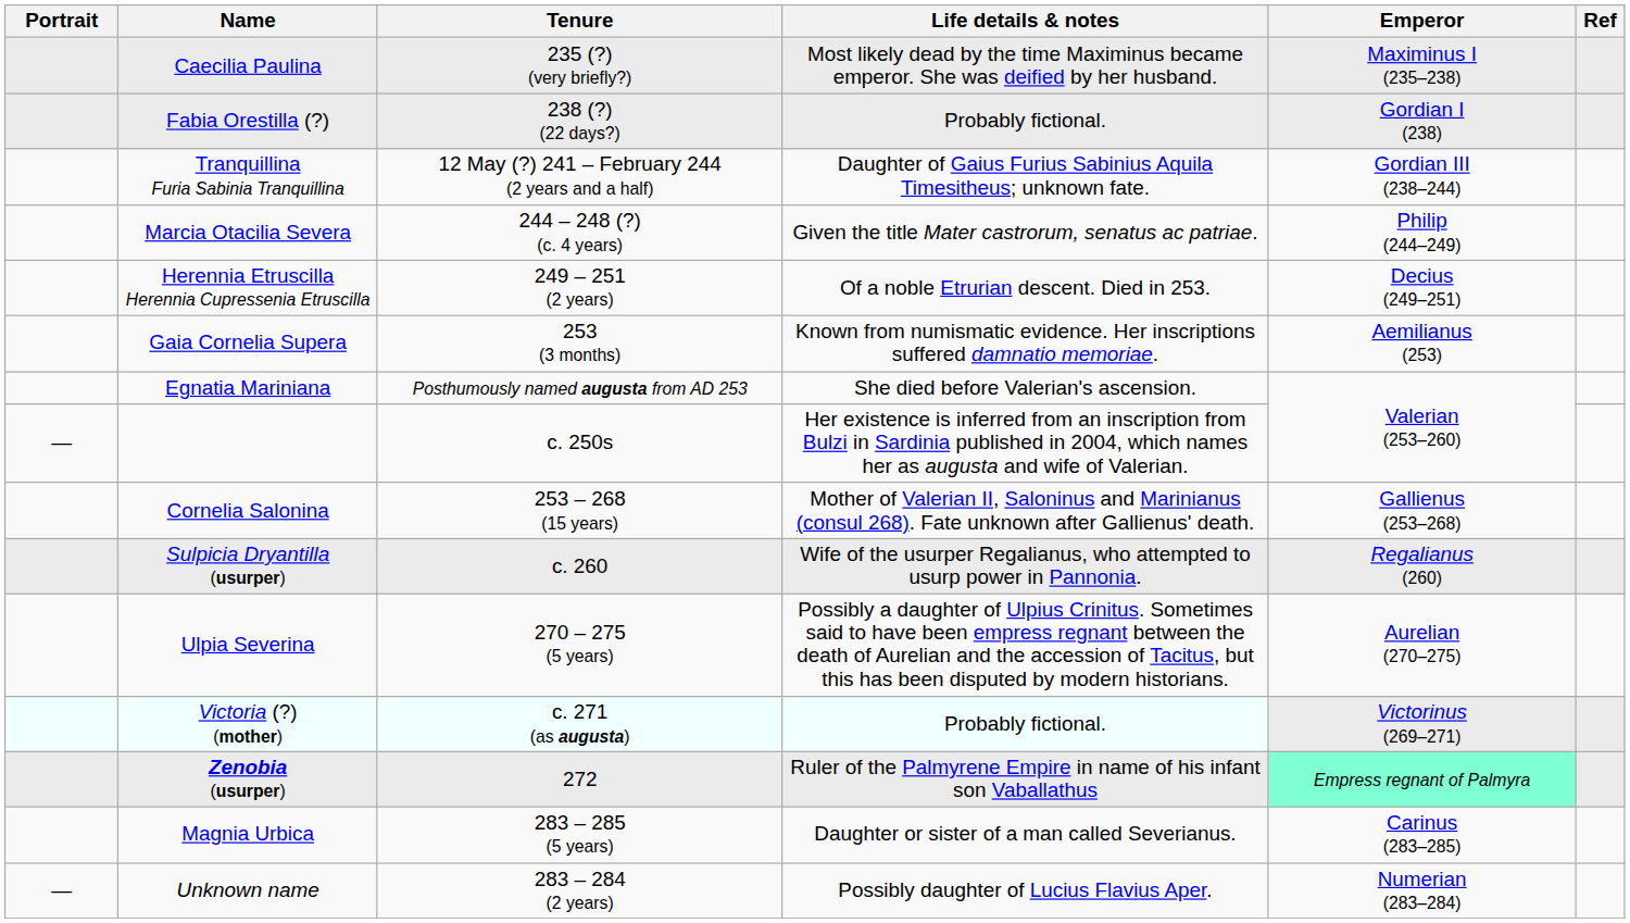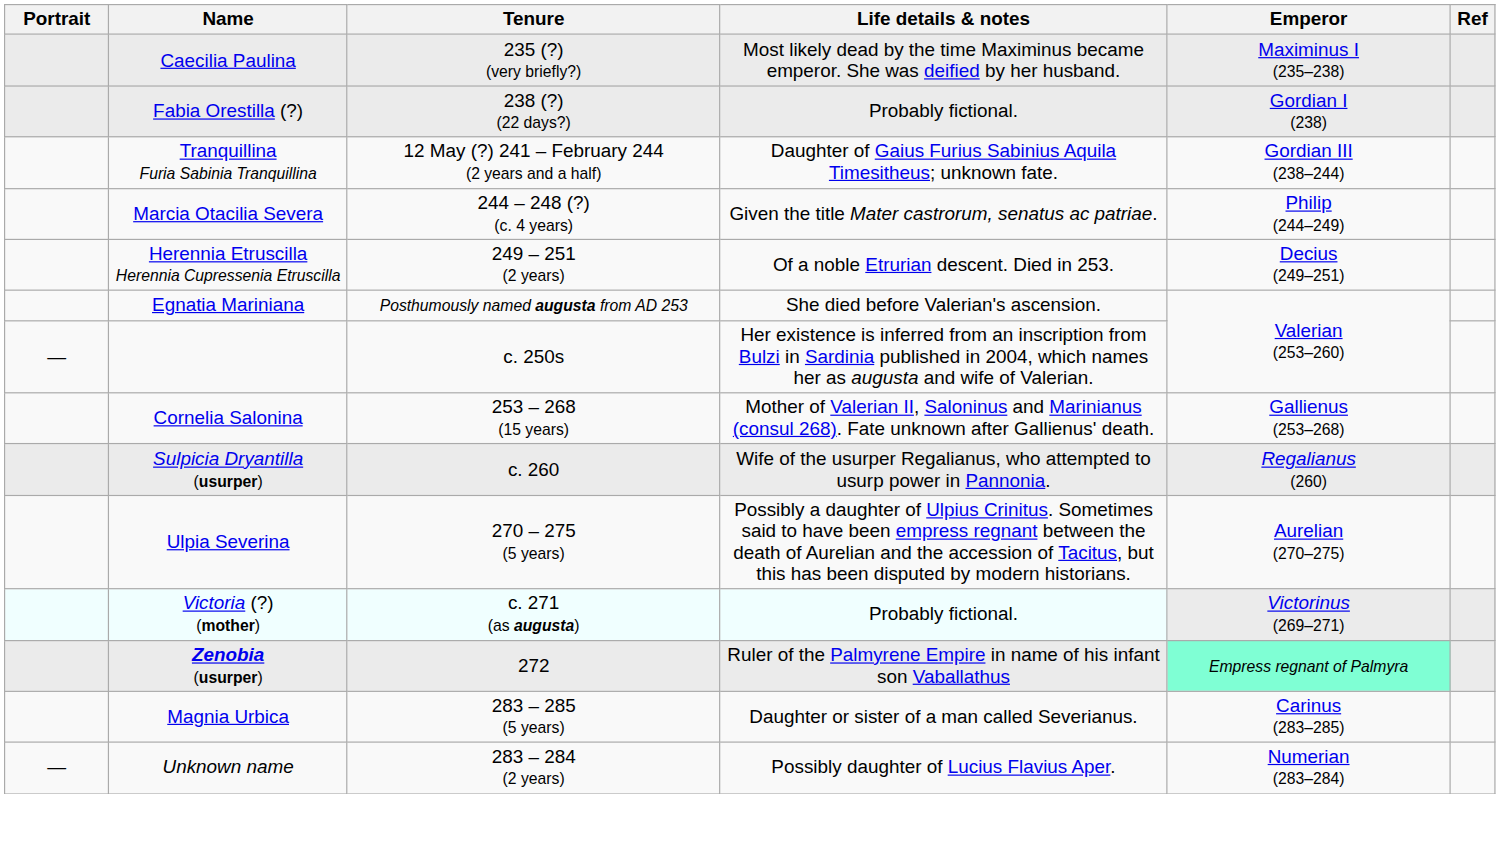- row: Gaia Cornelia Supera | 253 (3 months) | Known from numismatic evidence. Her inscriptions suffered damnatio memoriae. | Aemilianus (253)
